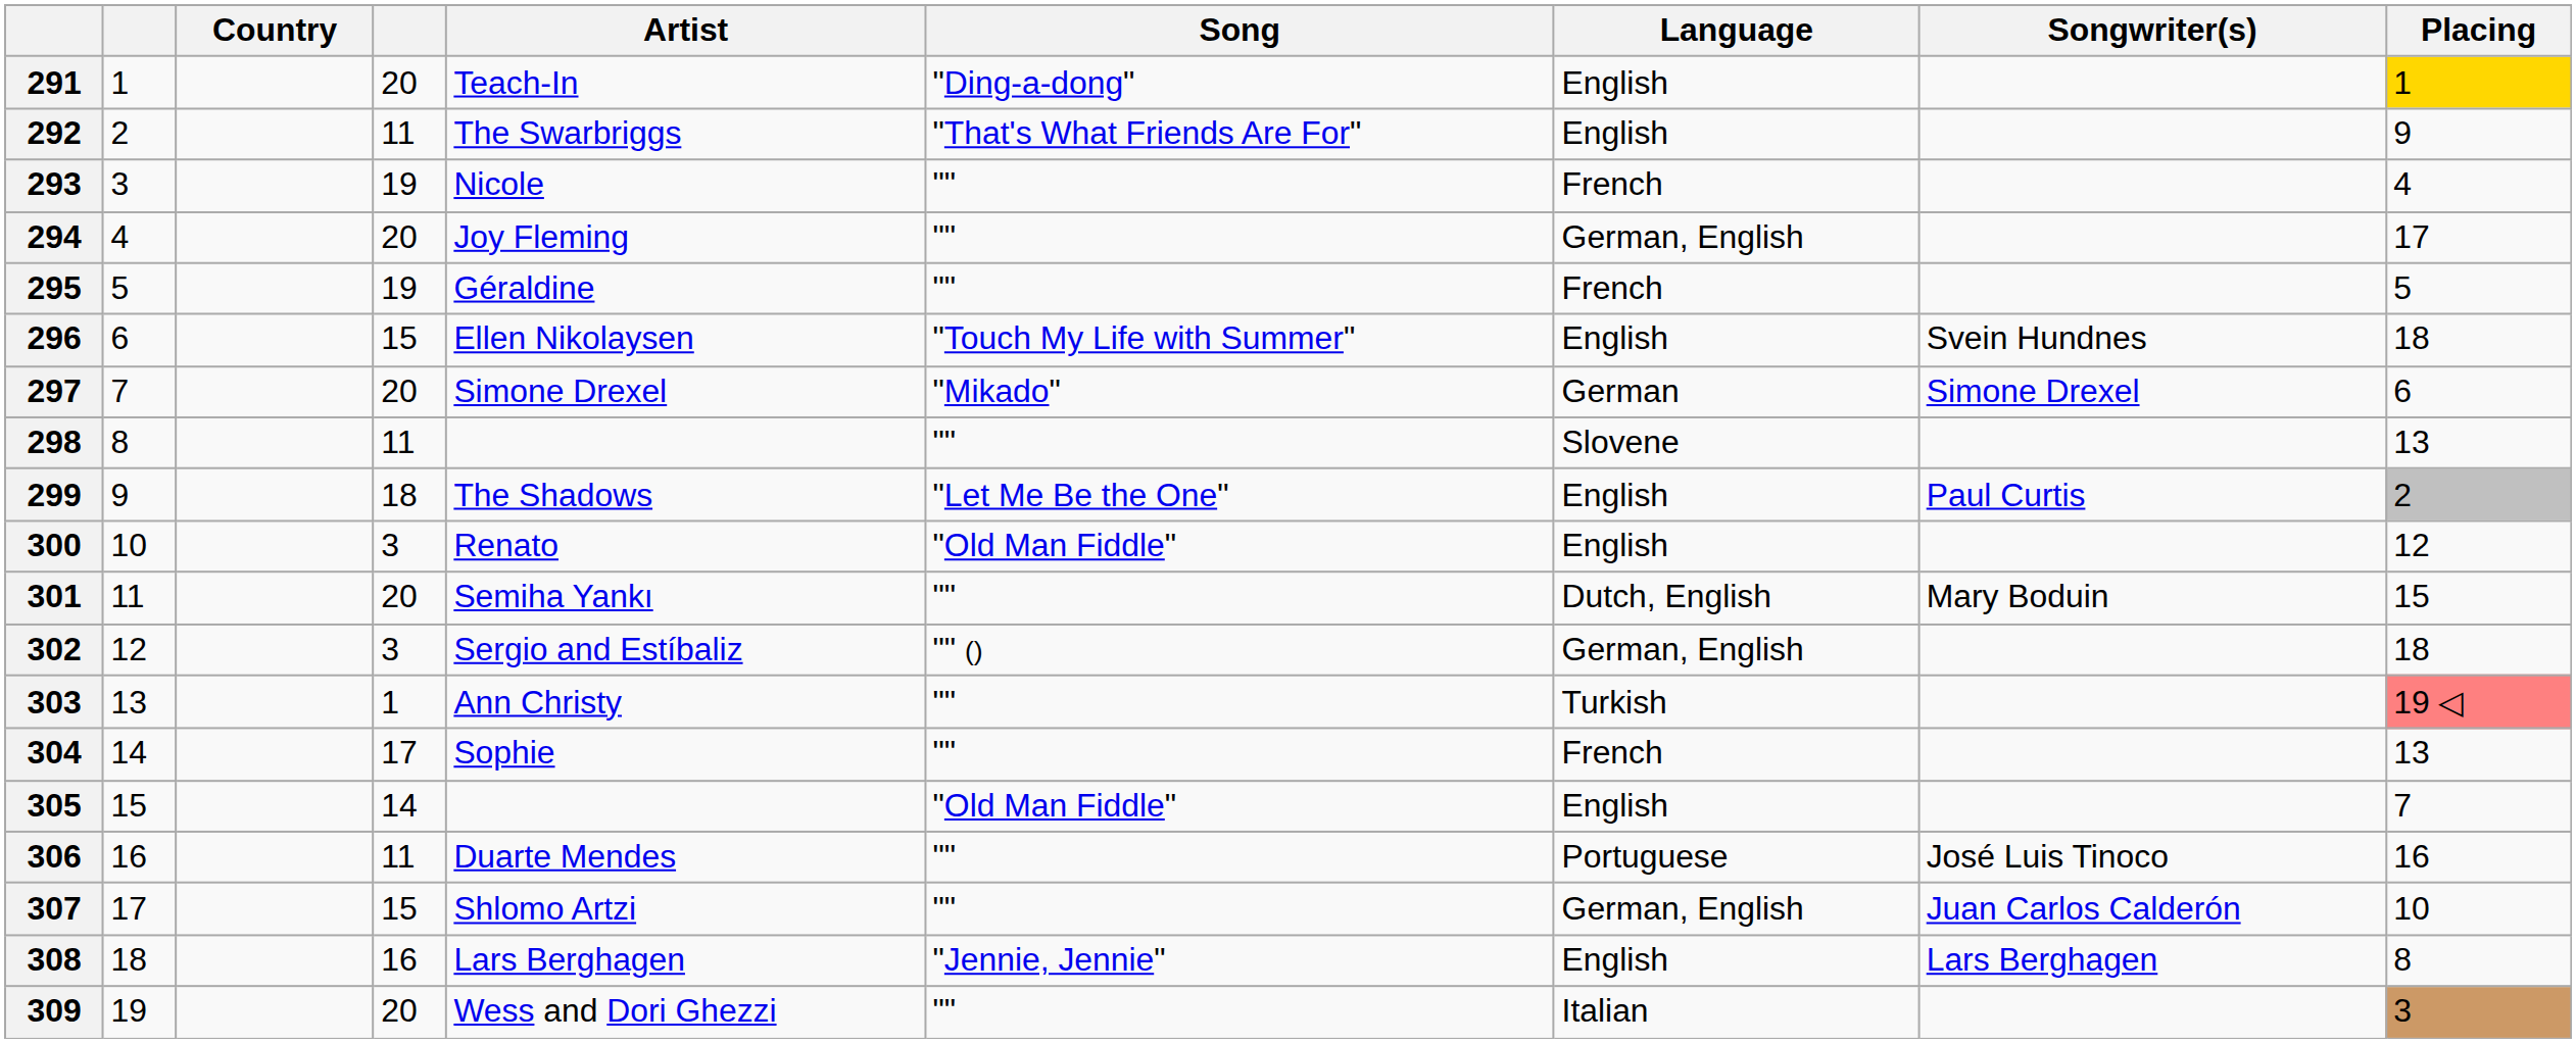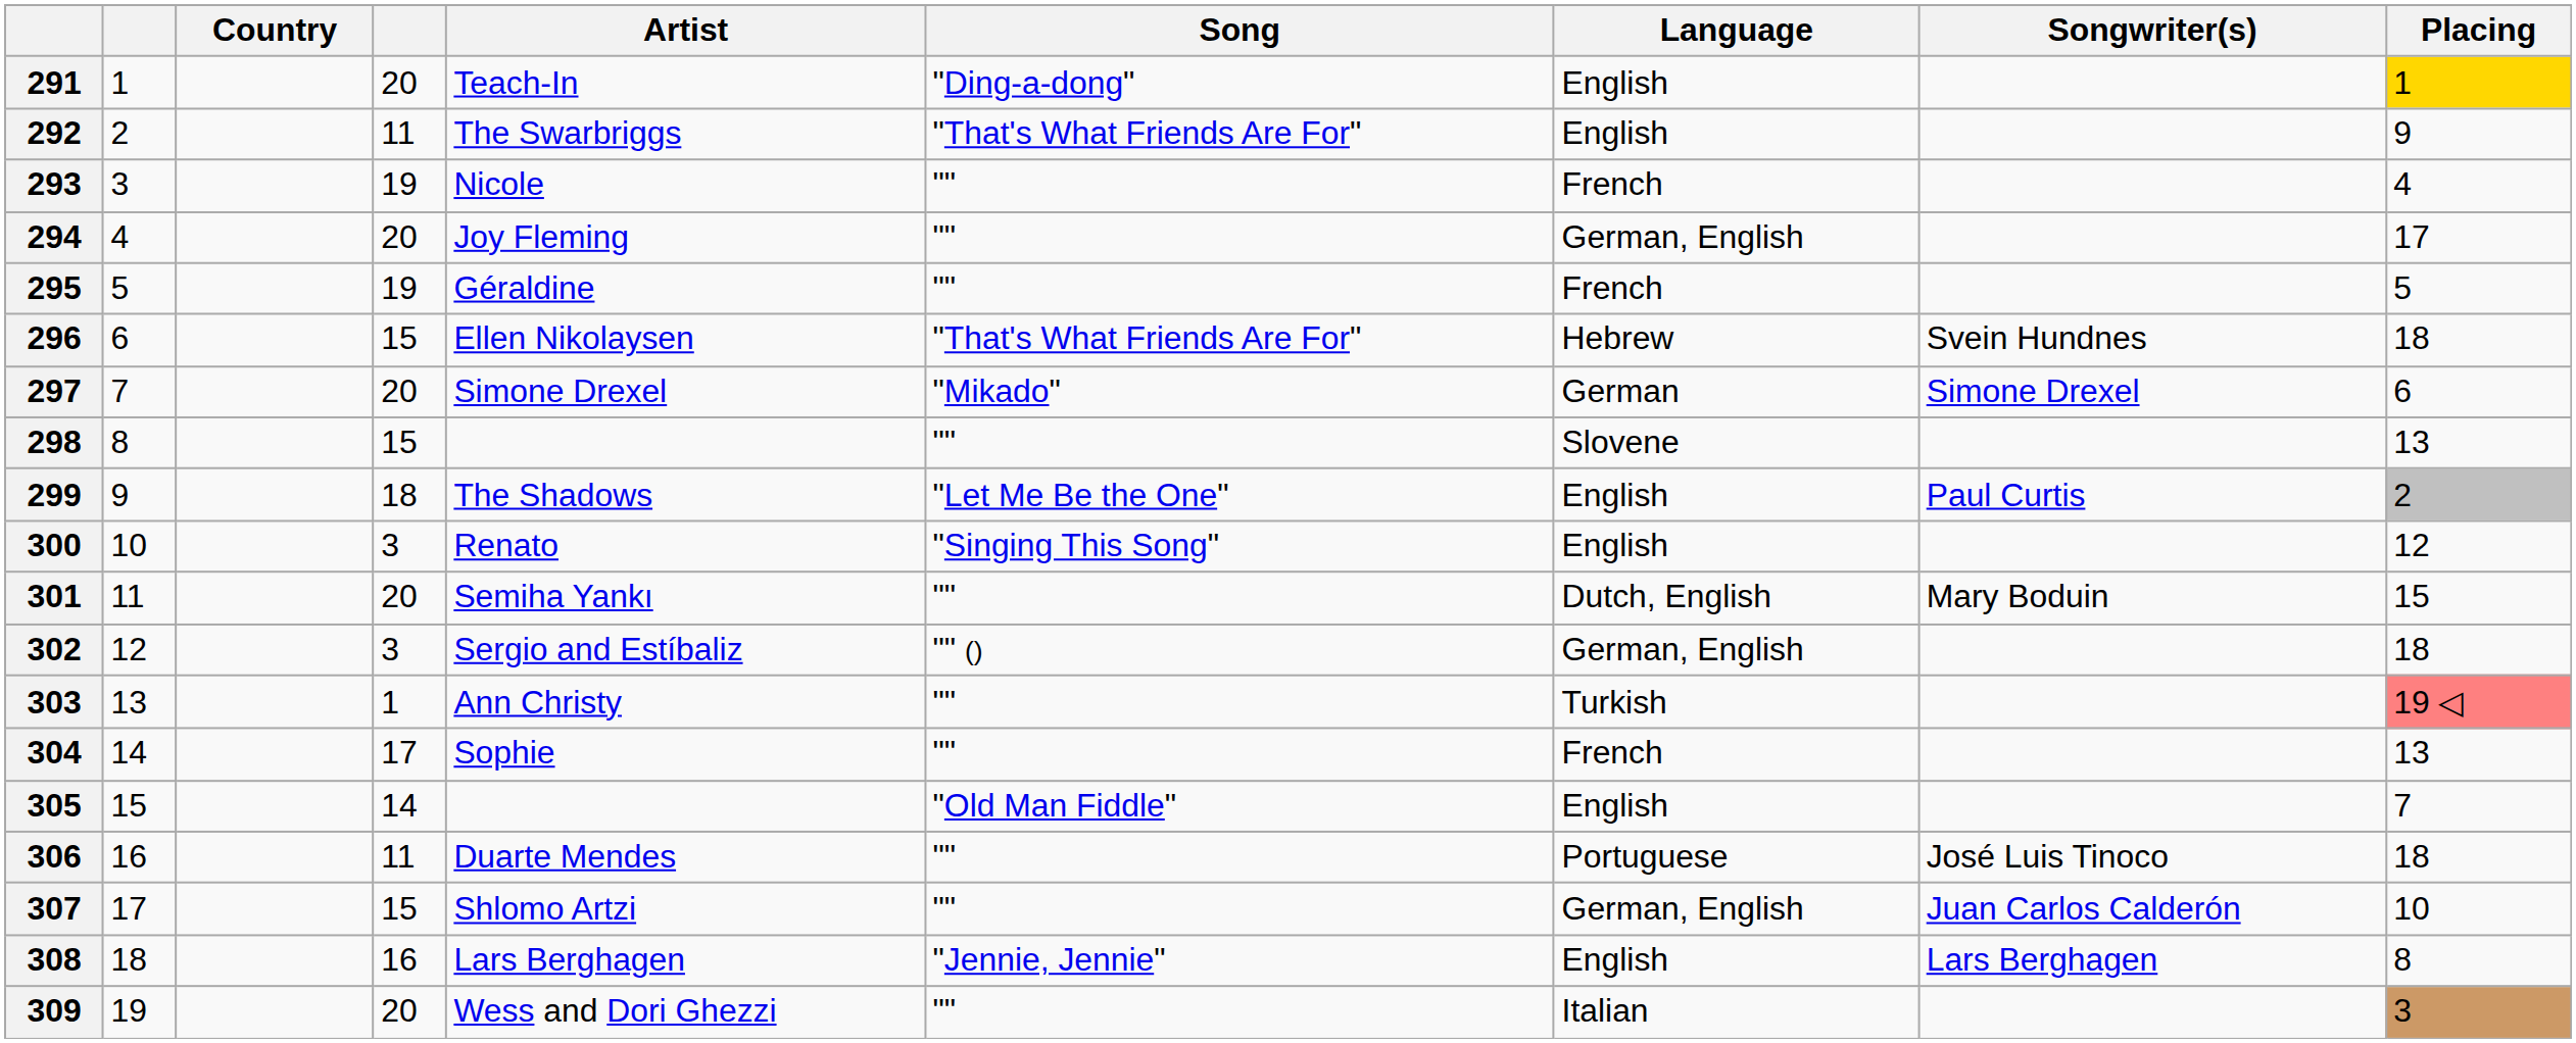296 | Song: "Touch My Life with Summer" -> "That's What Friends Are For"
296 | Language: English -> Hebrew
298 | column 4: 11 -> 15
300 | Song: "Old Man Fiddle" -> "Singing This Song"
306 | Placing: 16 -> 18
